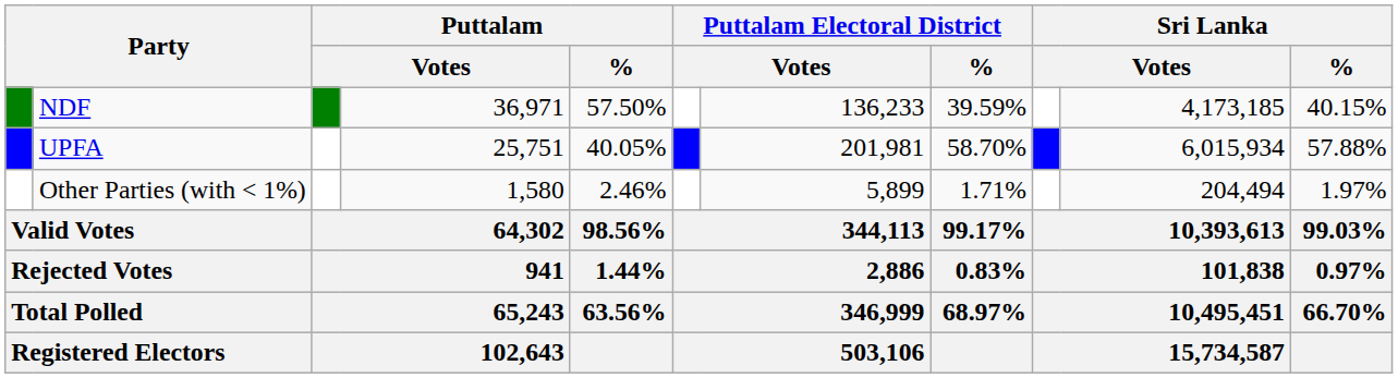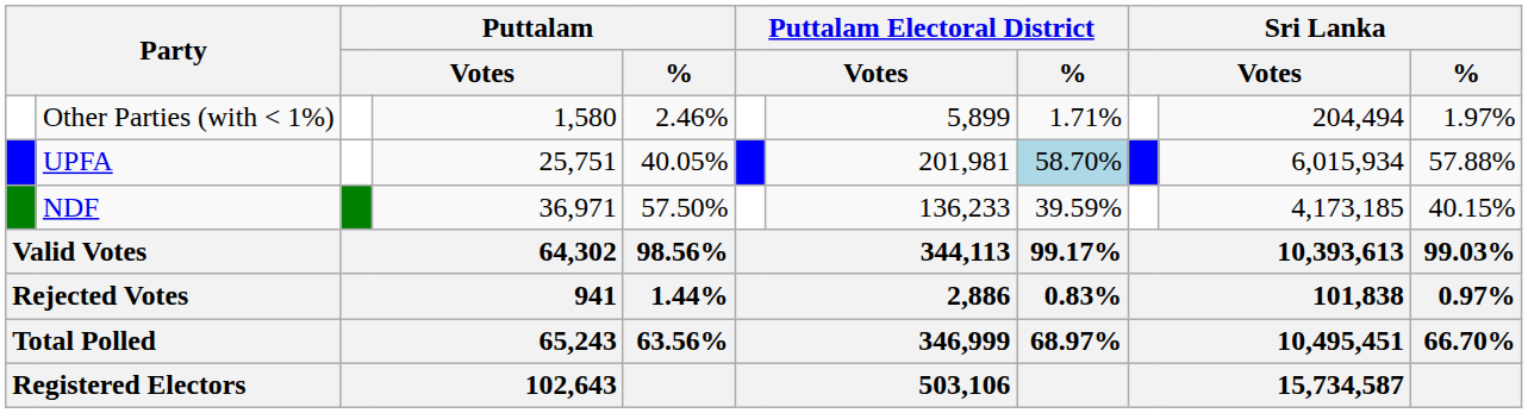rows swapped: NDF <-> Other Parties (with < 1%)
UPFA | Puttalam Electoral District / %: no background -> lightblue background
